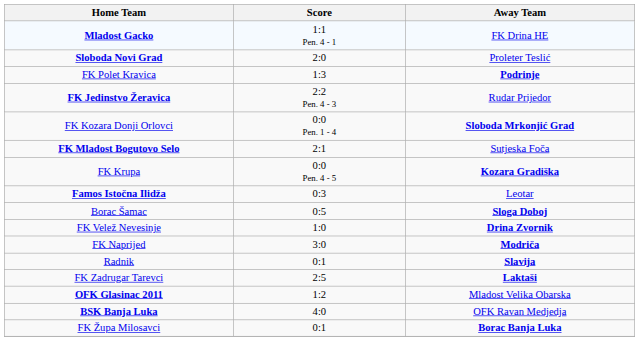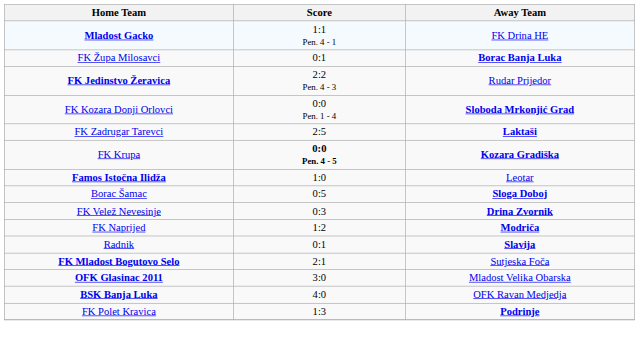- row: Sloboda Novi Grad | 2:0 | Proleter Teslić
rows swapped: FK Župa Milosavci <-> FK Polet Kravica
rows swapped: FK Mladost Bogutovo Selo <-> FK Zadrugar Tarevci
FK Krupa | Score: normal -> bold
Famos Istočna Ilidža | Score: 0:3 -> 1:0
FK Velež Nevesinje | Score: 1:0 -> 0:3
FK Naprijed | Score: 3:0 -> 1:2
OFK Glasinac 2011 | Score: 1:2 -> 3:0
